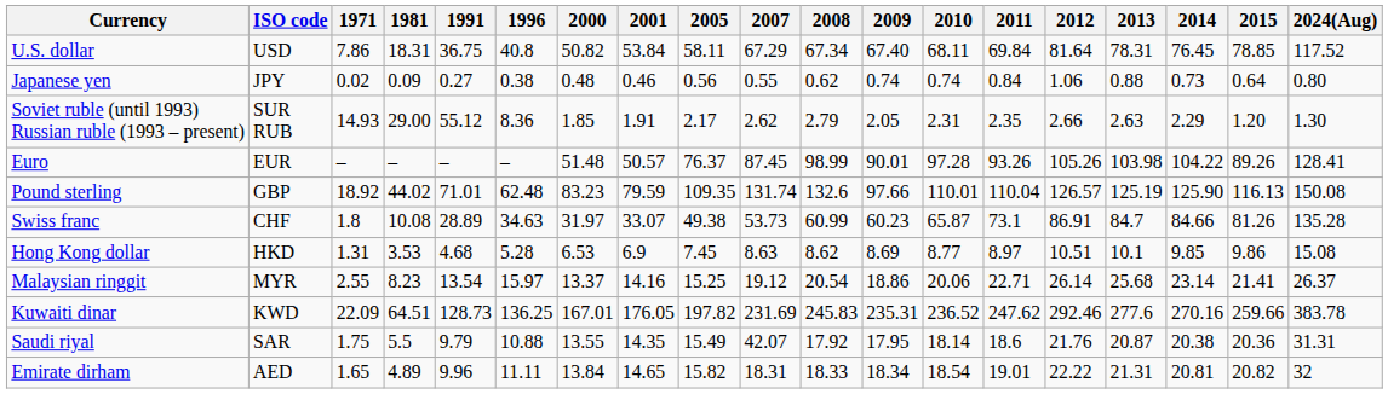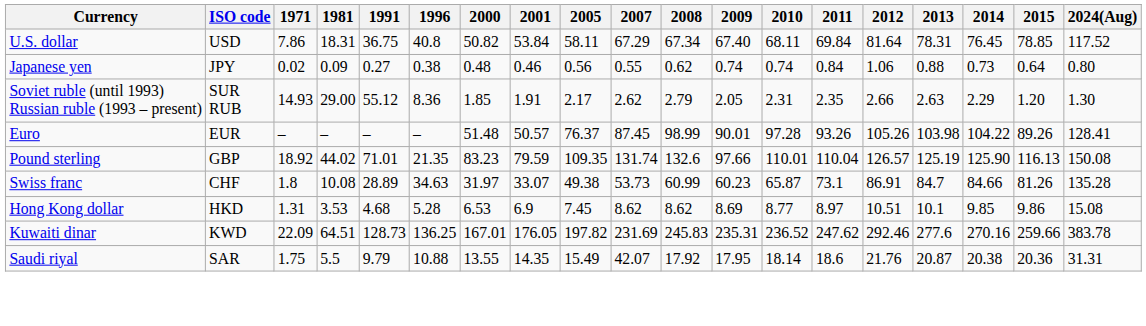Pound sterling | 1996: 62.48 -> 21.35
Hong Kong dollar | 2007: 8.63 -> 8.62
- row: Malaysian ringgit | MYR | 2.55 | 8.23 | 13.54 | 15.97 | 13.37 | 14.16 | 15.25 | 19.12 | 20.54 | 18.86 | 20.06 | 22.71 | 26.14 | 25.68 | 23.14 | 21.41 | 26.37
- row: Emirate dirham | AED | 1.65 | 4.89 | 9.96 | 11.11 | 13.84 | 14.65 | 15.82 | 18.31 | 18.33 | 18.34 | 18.54 | 19.01 | 22.22 | 21.31 | 20.81 | 20.82 | 32
